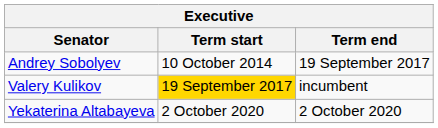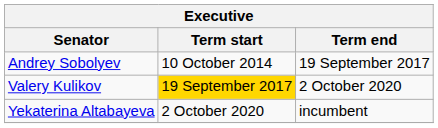Valery Kulikov | Term end: incumbent -> 2 October 2020
Yekaterina Altabayeva | Term end: 2 October 2020 -> incumbent
